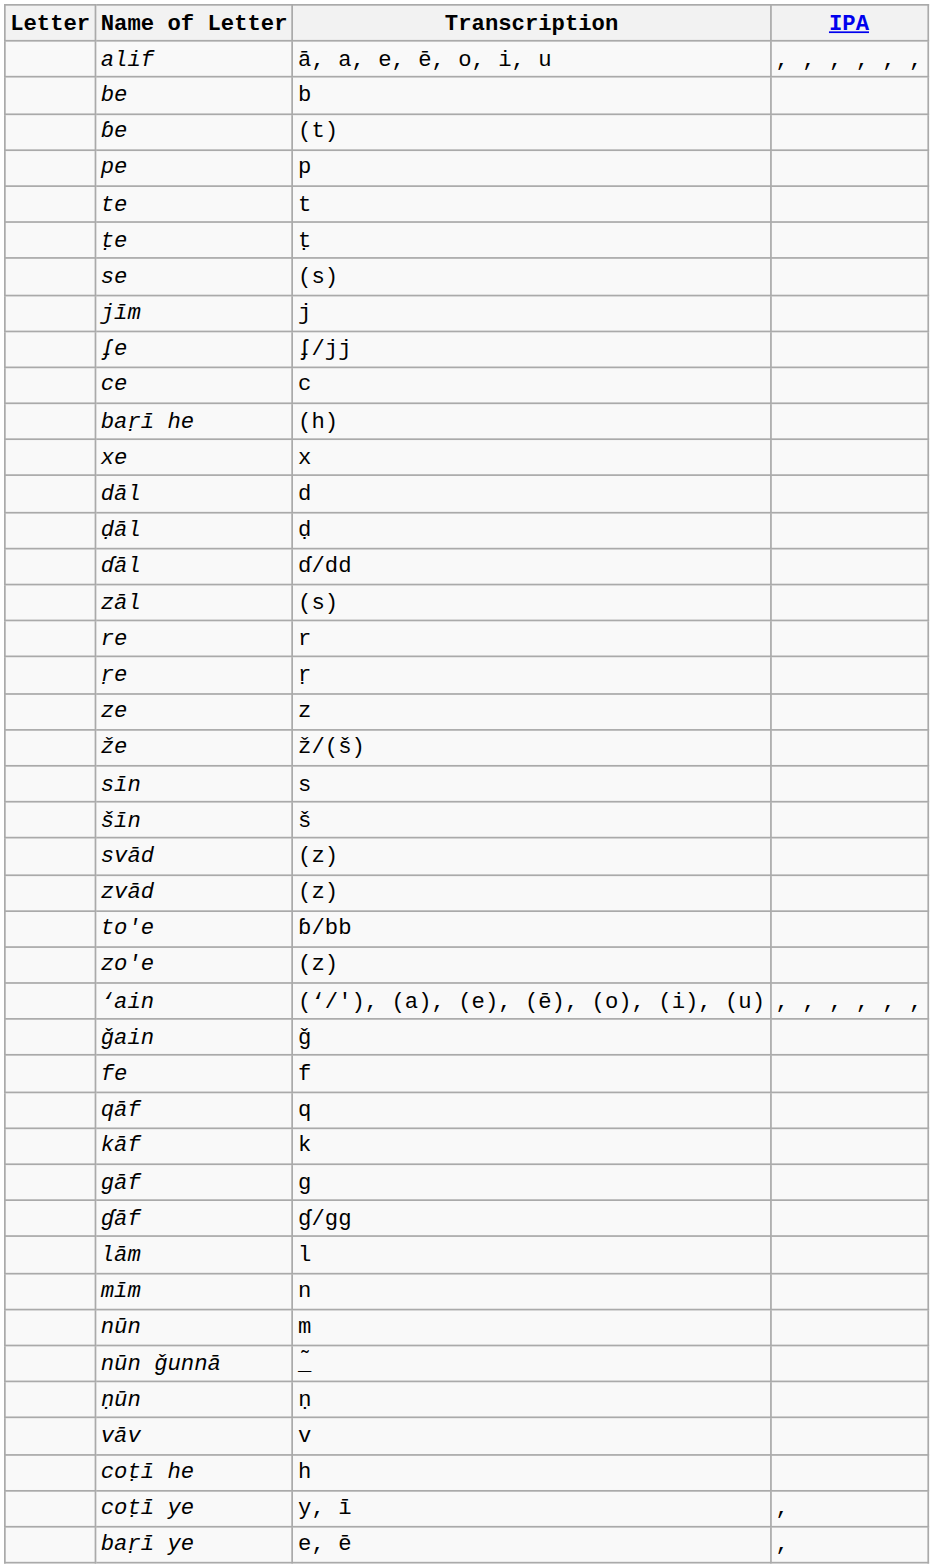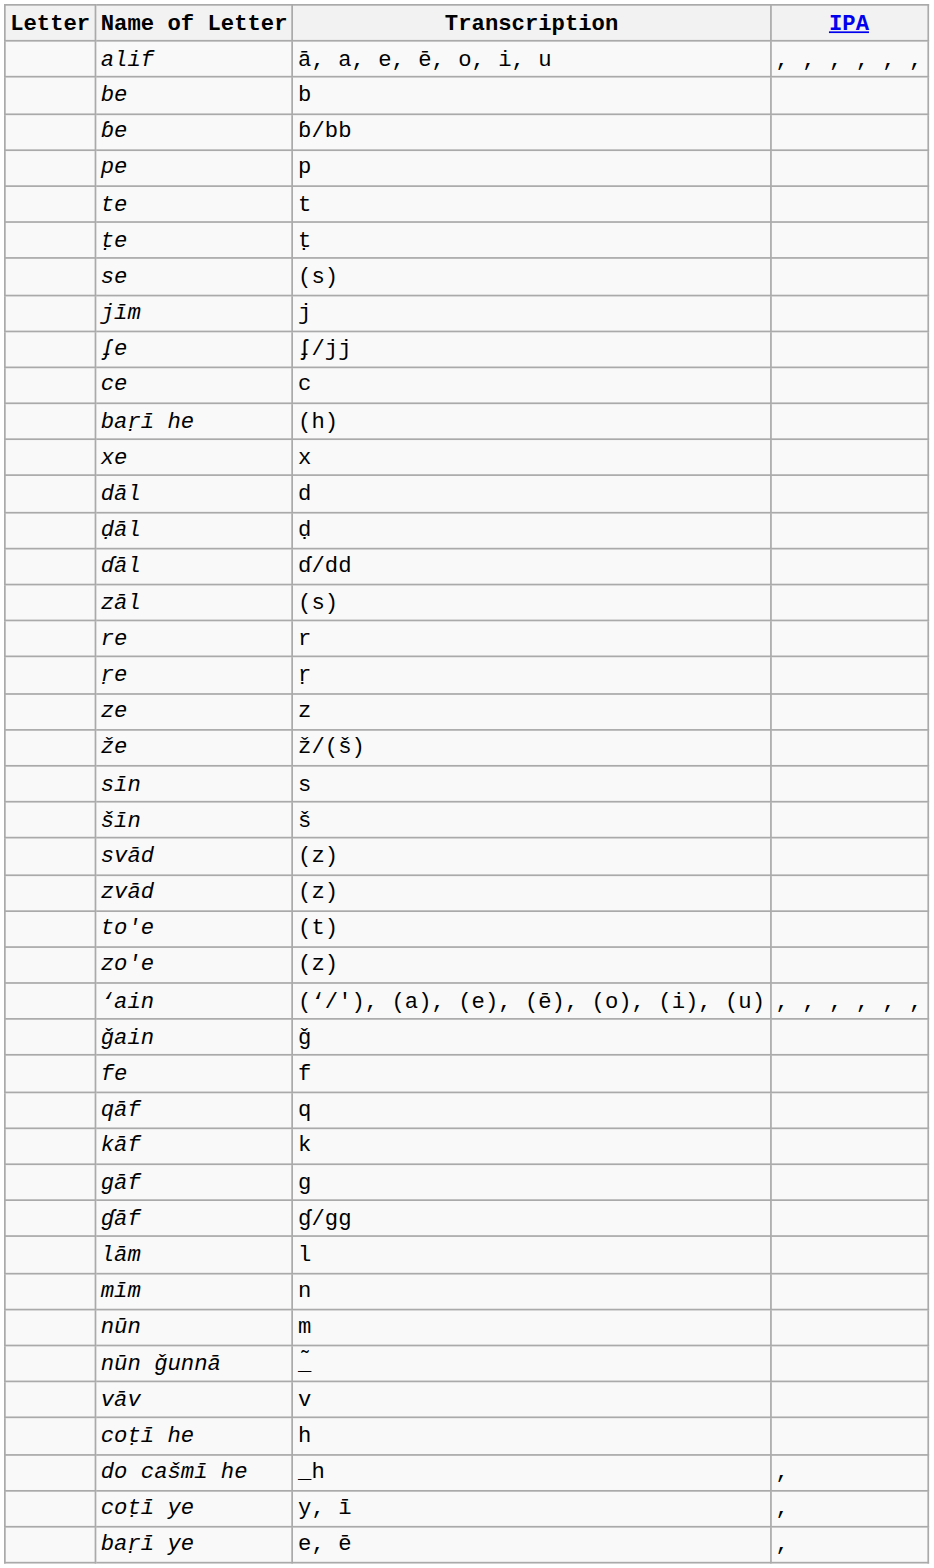ɓe | Transcription: (t) -> ɓ/bb
to'e | Transcription: ɓ/bb -> (t)
- row: ṇūn | ṇ
+ row: do cašmī he | _h | ,
